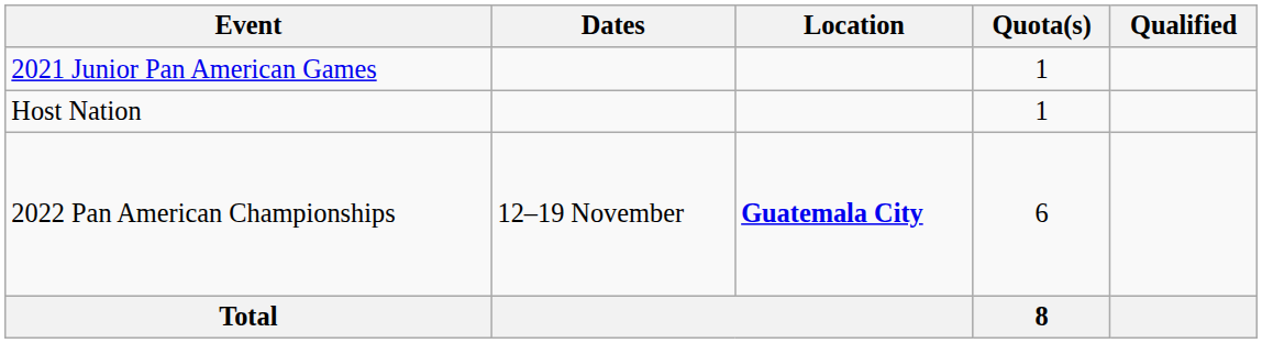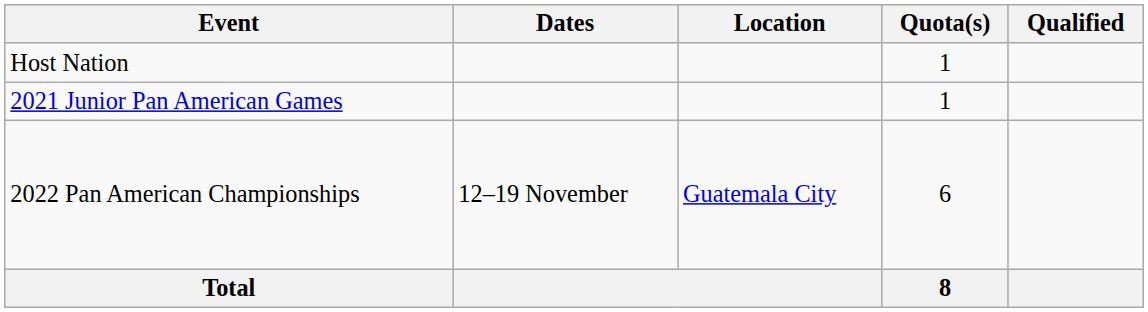rows swapped: Host Nation <-> 2021 Junior Pan American Games
2022 Pan American Championships | Location: bold -> normal
